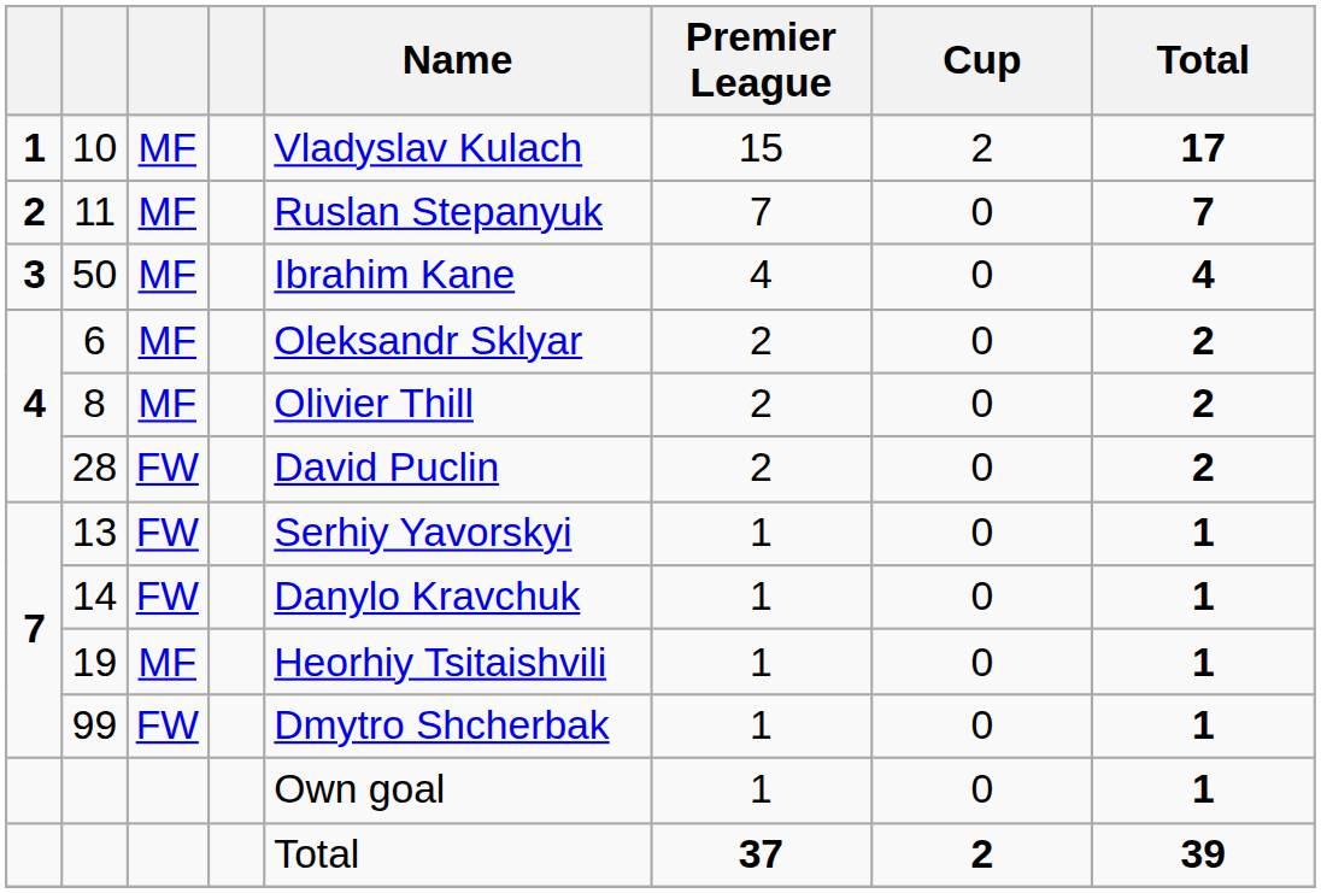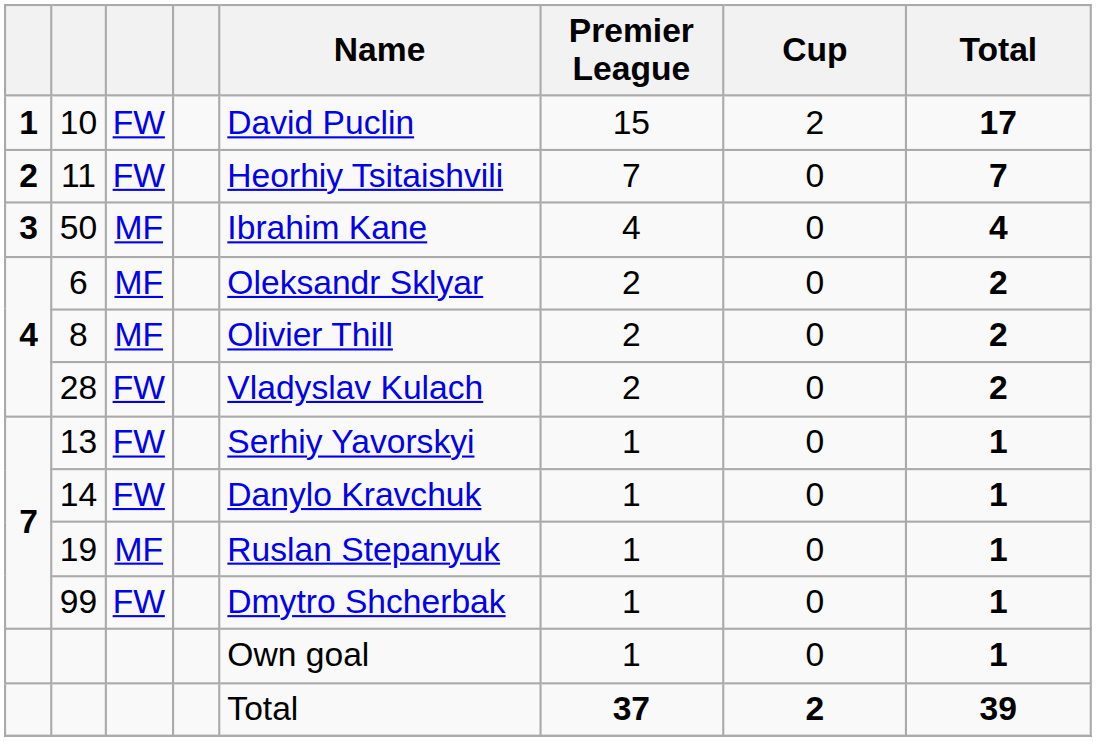10 | column 3: MF -> FW
10 | Name: Vladyslav Kulach -> David Puclin
11 | column 3: MF -> FW
11 | Name: Ruslan Stepanyuk -> Heorhiy Tsitaishvili
28 | Name: David Puclin -> Vladyslav Kulach
19 | Name: Heorhiy Tsitaishvili -> Ruslan Stepanyuk
